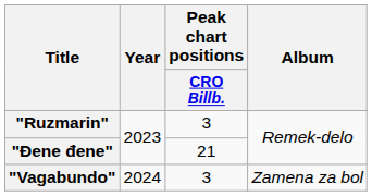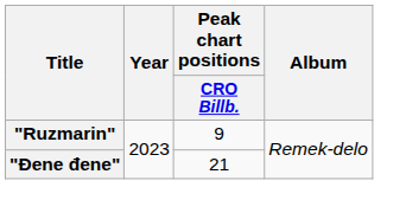"Ruzmarin" | Peak chart positions / CRO Billb.: 3 -> 9
- row: "Vagabundo" | 2024 | 3 | Zamena za bol
